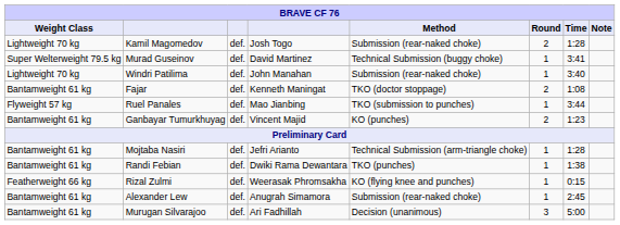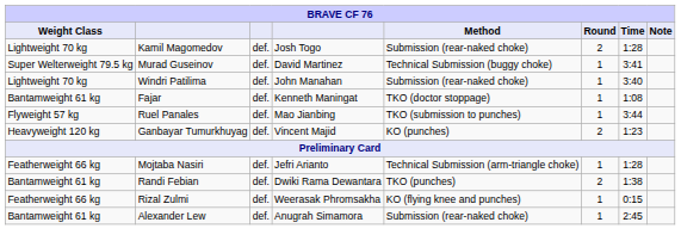Fajar | Round: 2 -> 1
Ganbayar Tumurkhuyag | Weight Class: Bantamweight 61 kg -> Heavyweight 120 kg
Mojtaba Nasiri | Weight Class: Bantamweight 61 kg -> Featherweight 66 kg
Randi Febian | Round: 1 -> 2
- row: Bantamweight 61 kg | Murugan Silvarajoo | def. | Ari Fadhillah | Decision (unanimous) | 3 | 5:00
